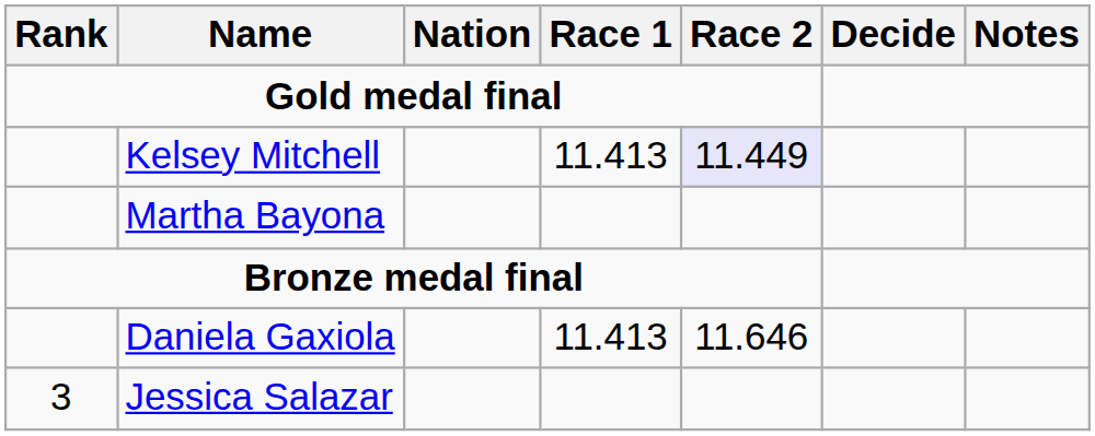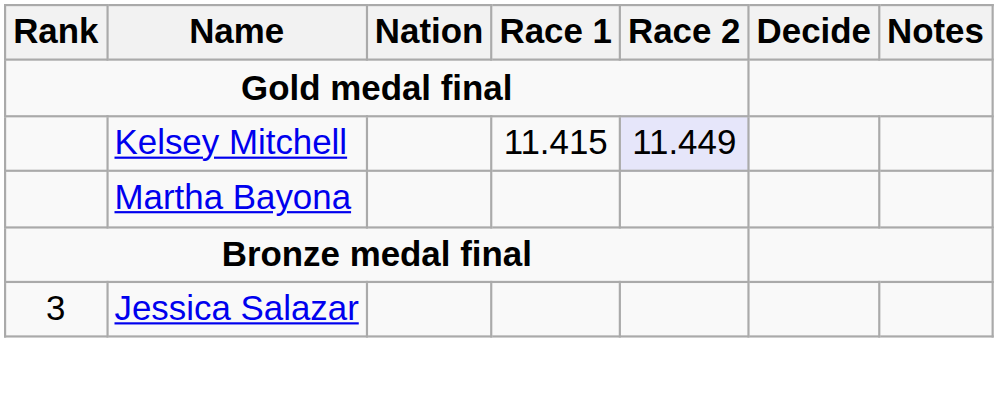Kelsey Mitchell | Race 1: 11.413 -> 11.415
- row: Daniela Gaxiola | 11.413 | 11.646
